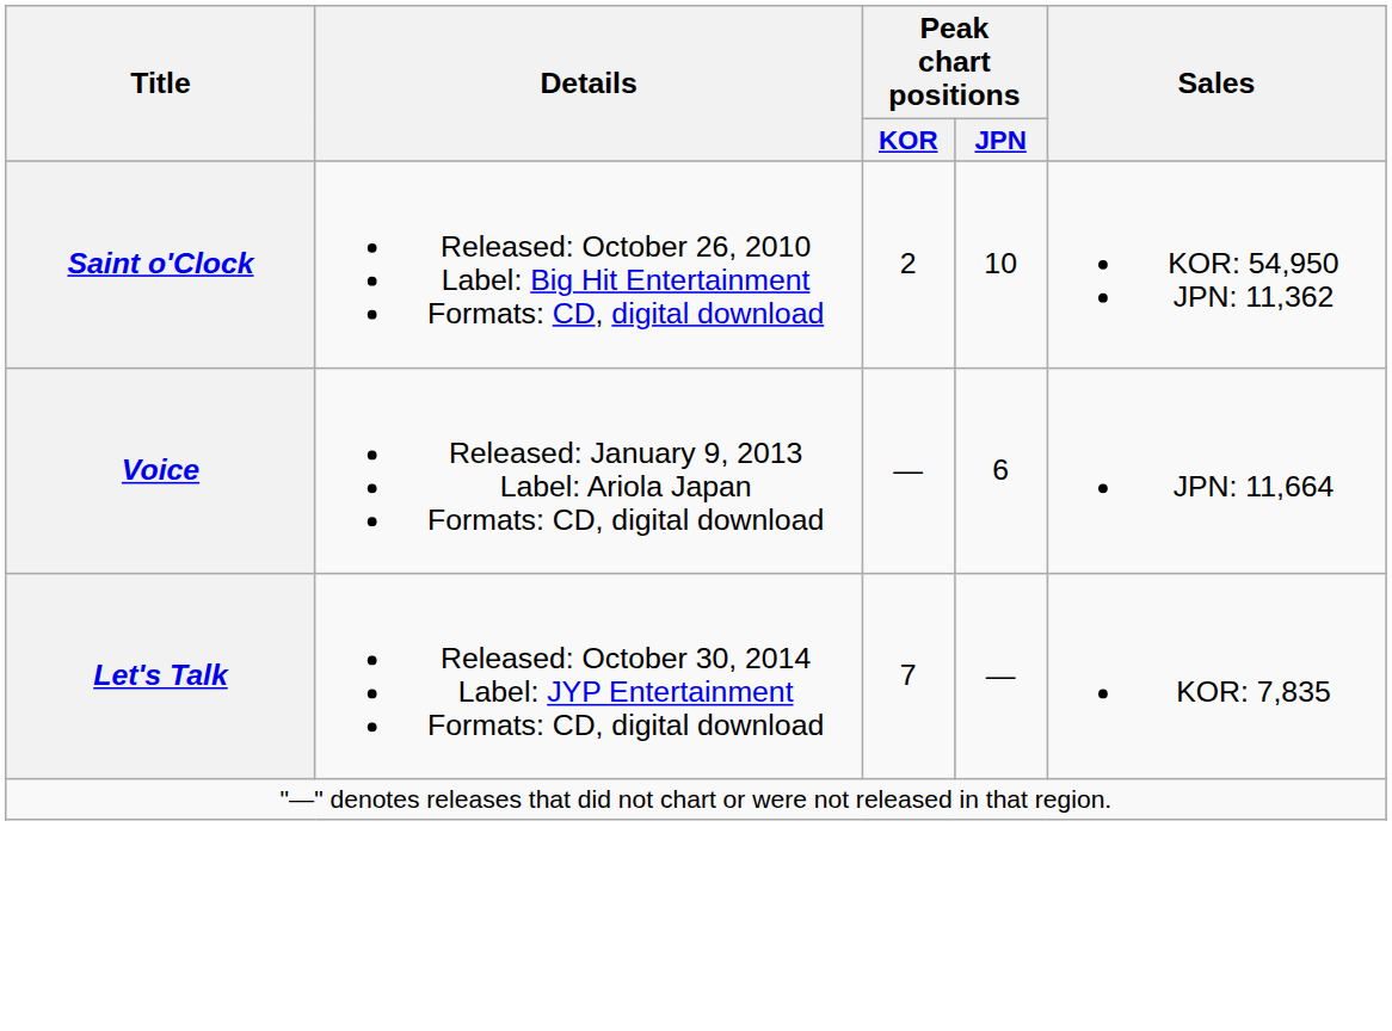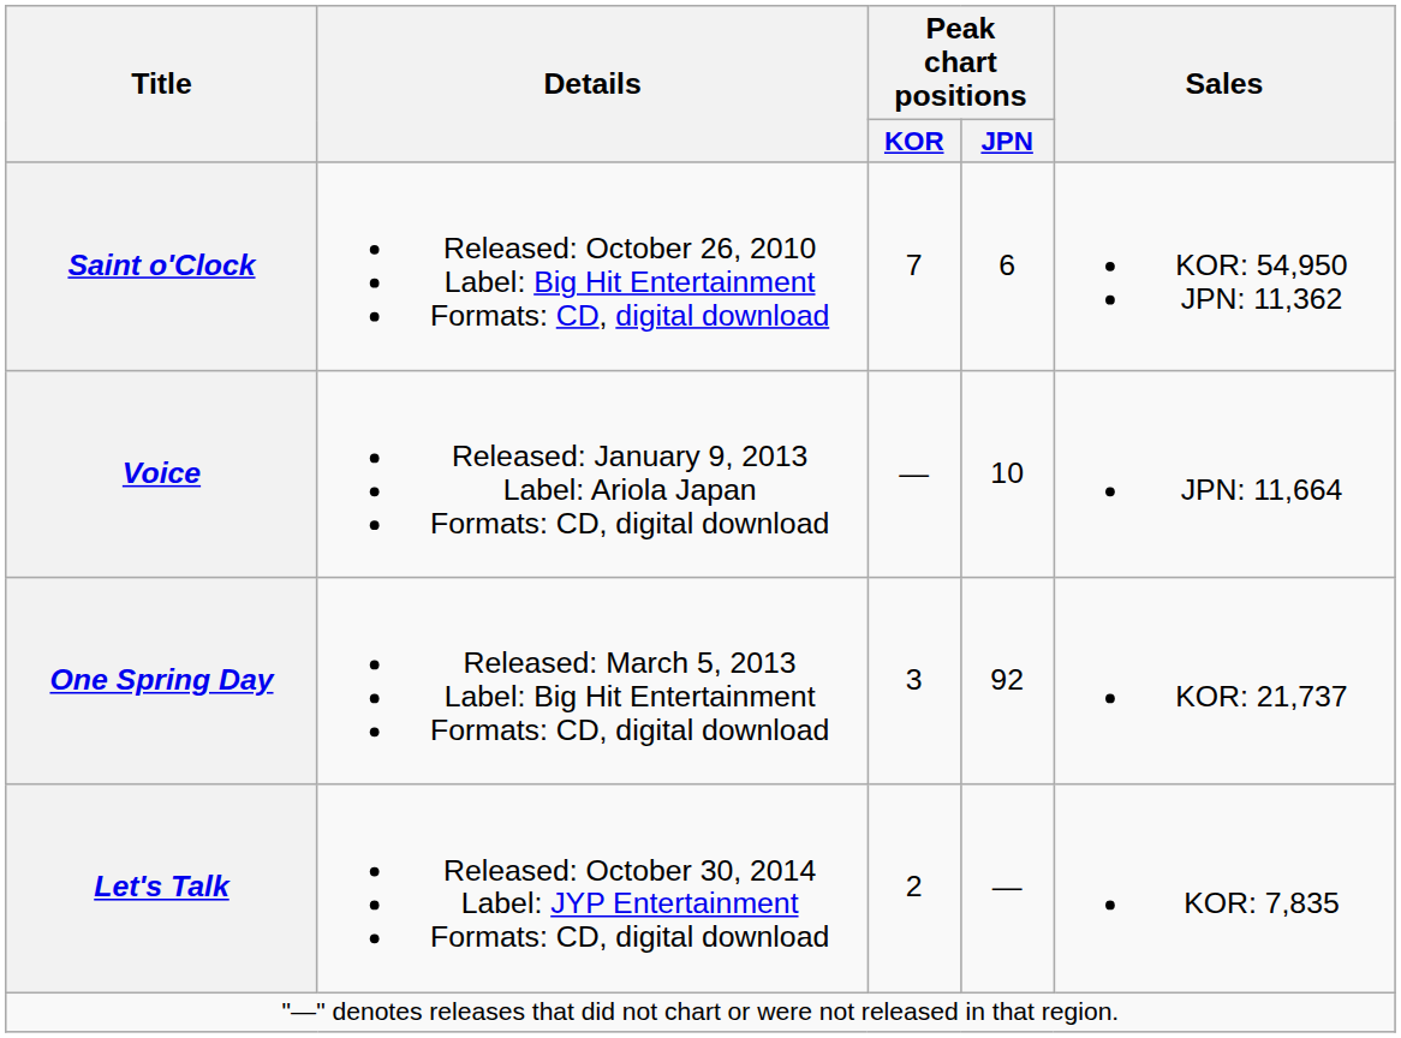Saint o'Clock | Peak chart positions / KOR: 2 -> 7
Saint o'Clock | Peak chart positions / JPN: 10 -> 6
Voice | Peak chart positions / JPN: 6 -> 10
+ row: One Spring Day | Released: March 5, 2013 Label: Big Hit Entertainment Formats: CD, digital download | 3 | 92 | KOR: 21,737
Let's Talk | Peak chart positions / KOR: 7 -> 2
